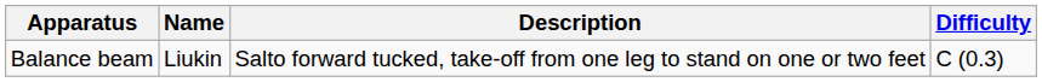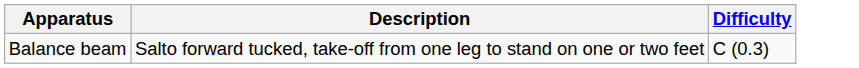- column: Name | Liukin
